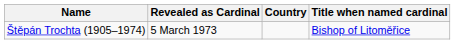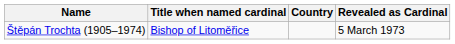columns swapped: Title when named cardinal <-> Revealed as Cardinal
